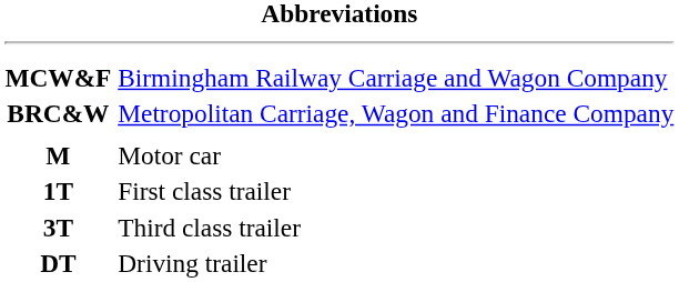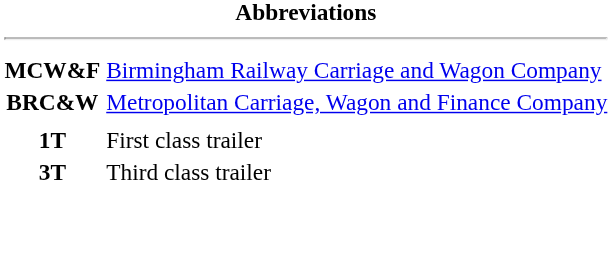- row: M | Motor car
- row: DT | Driving trailer
